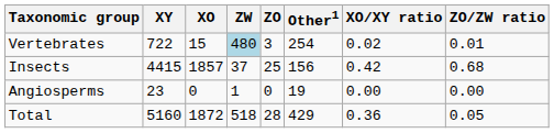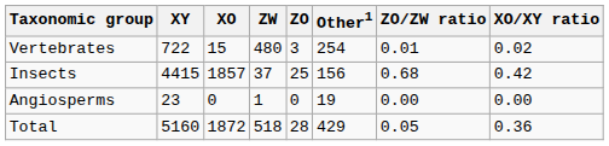columns swapped: XO/XY ratio <-> ZO/ZW ratio
Vertebrates | ZW: lightblue background -> no background
